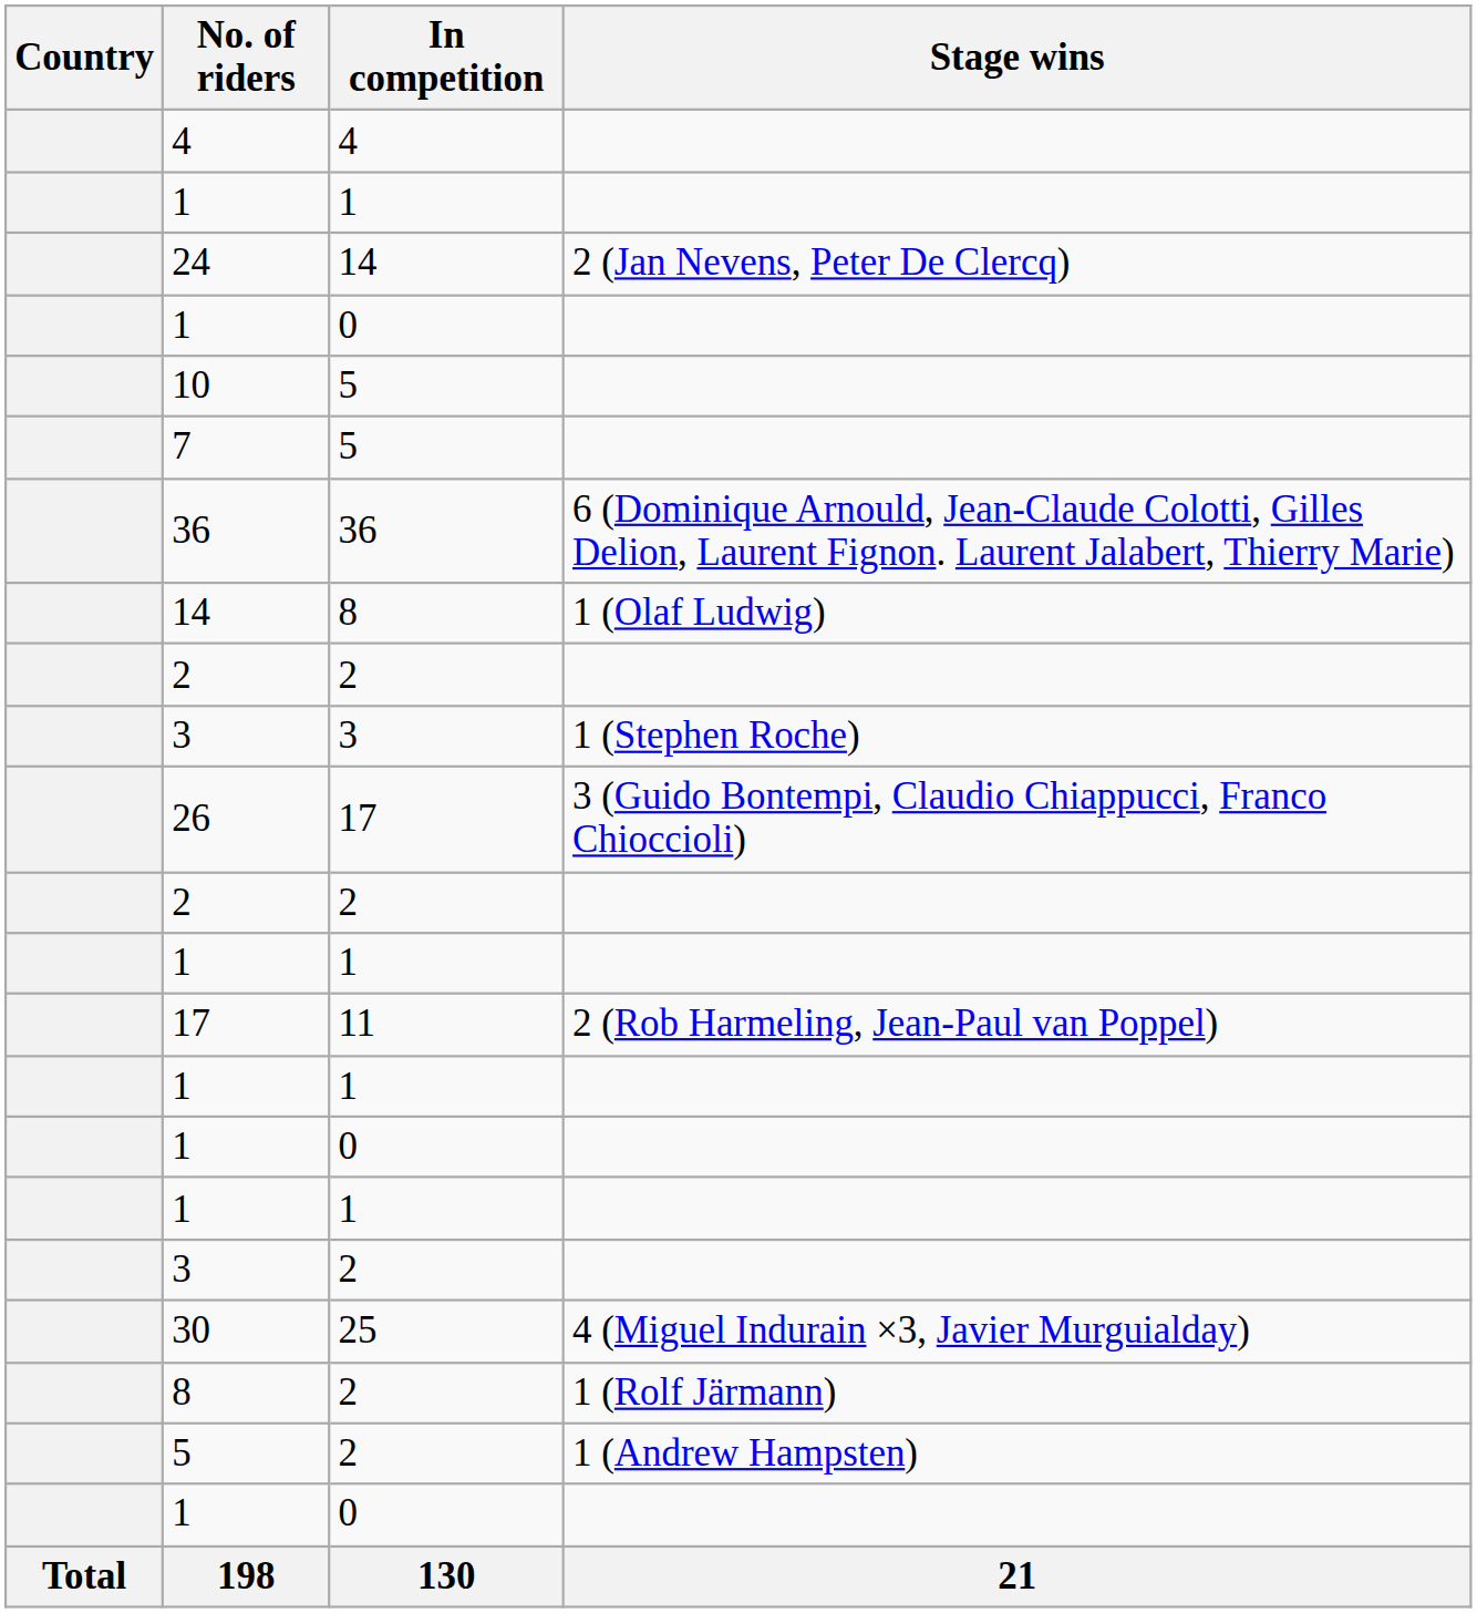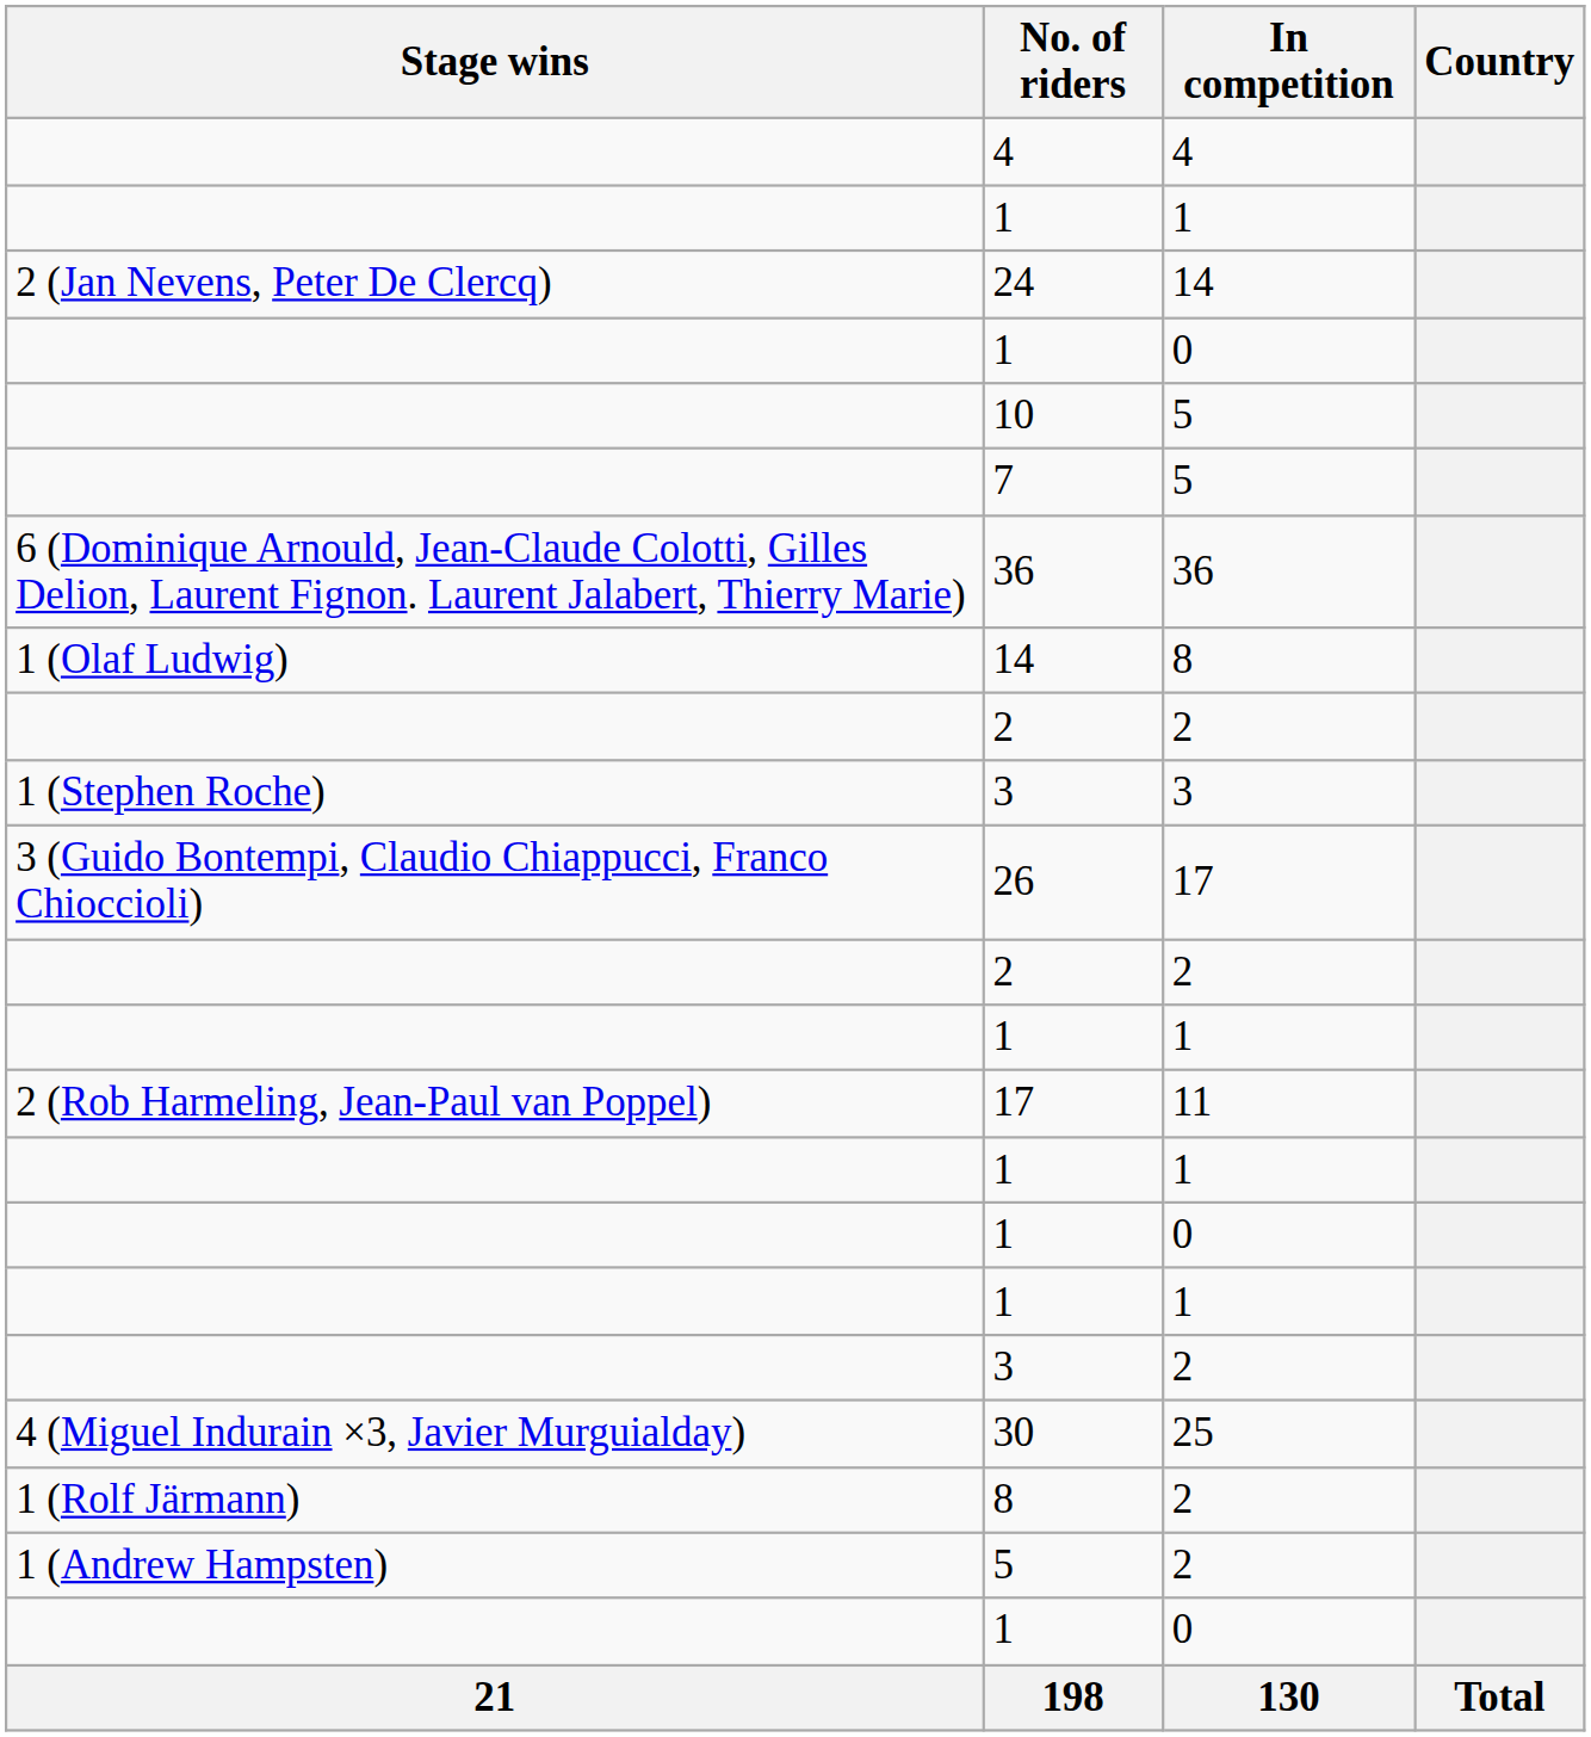columns swapped: Country <-> Stage wins
